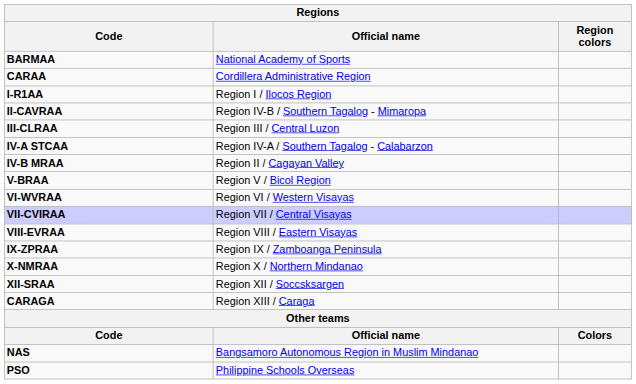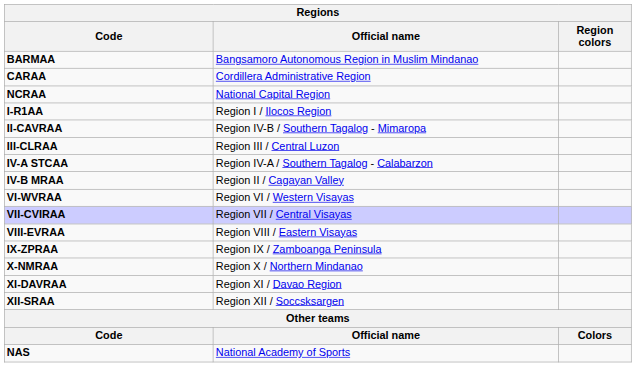BARMAA | Official name: National Academy of Sports -> Bangsamoro Autonomous Region in Muslim Mindanao
+ row: NCRAA | National Capital Region
- row: V-BRAA | Region V / Bicol Region
+ row: XI-DAVRAA | Region XI / Davao Region
- row: CARAGA | Region XIII / Caraga
NAS | Official name: Bangsamoro Autonomous Region in Muslim Mindanao -> National Academy of Sports
- row: PSO | Philippine Schools Overseas
